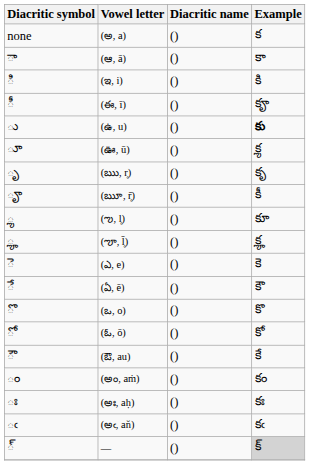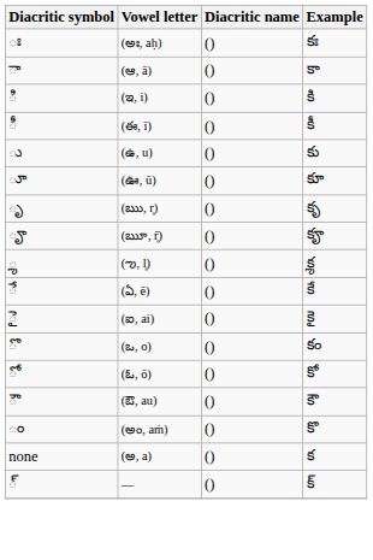rows swapped: (అ, a) <-> (అః, aḥ)
(ఈ, ī) | Example: కౄ -> కీ
(ఉ, u) | Example: bold -> normal
(ఊ, ū) | Example: కౢ -> కూ
(ౠ, r̥̄) | Example: కీ -> కౄ
(ఌ, l̥) | Example: కూ -> కౢ
- row: ౣ | (ౡ, l̥̄) | () | కౣ
- row: ె | (ఎ, e) | () | కె
(ఏ, ē) | Example: కౌ -> కే
+ row: ై | (ఐ, ai) | () | కై
(ఒ, o) | Example: కొ -> కం
(ఔ, au) | Example: కే -> కౌ
(అం, aṁ) | Example: కం -> కొ
- row: ఁ | (అఁ, an̆) | () | కఁ
— | Example: lightgrey background -> no background
